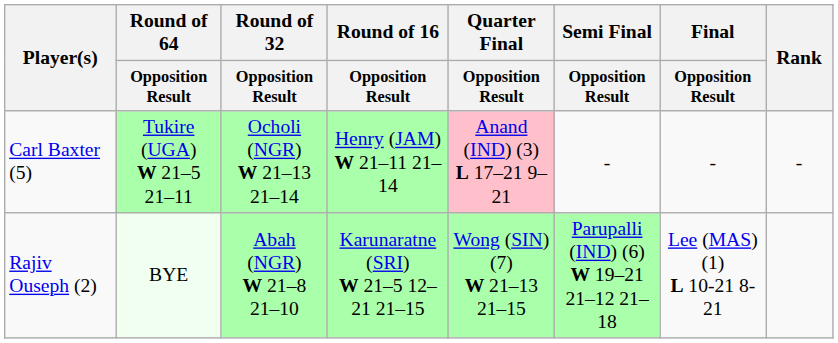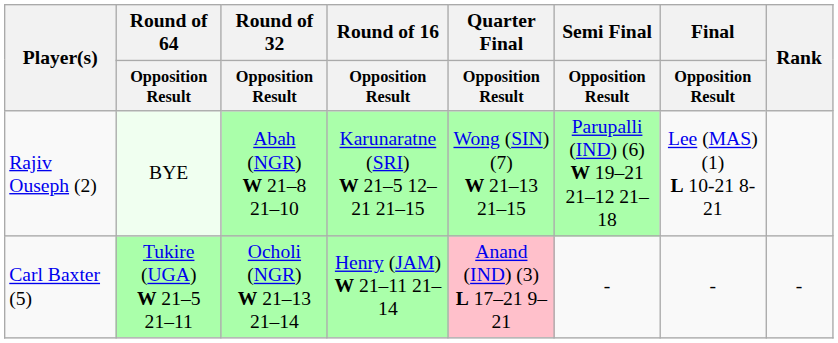rows swapped: Rajiv Ouseph (2) <-> Carl Baxter (5)
